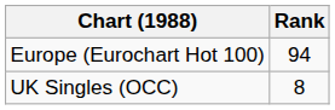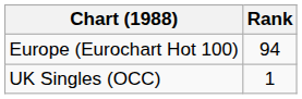UK Singles (OCC) | Rank: 8 -> 1
